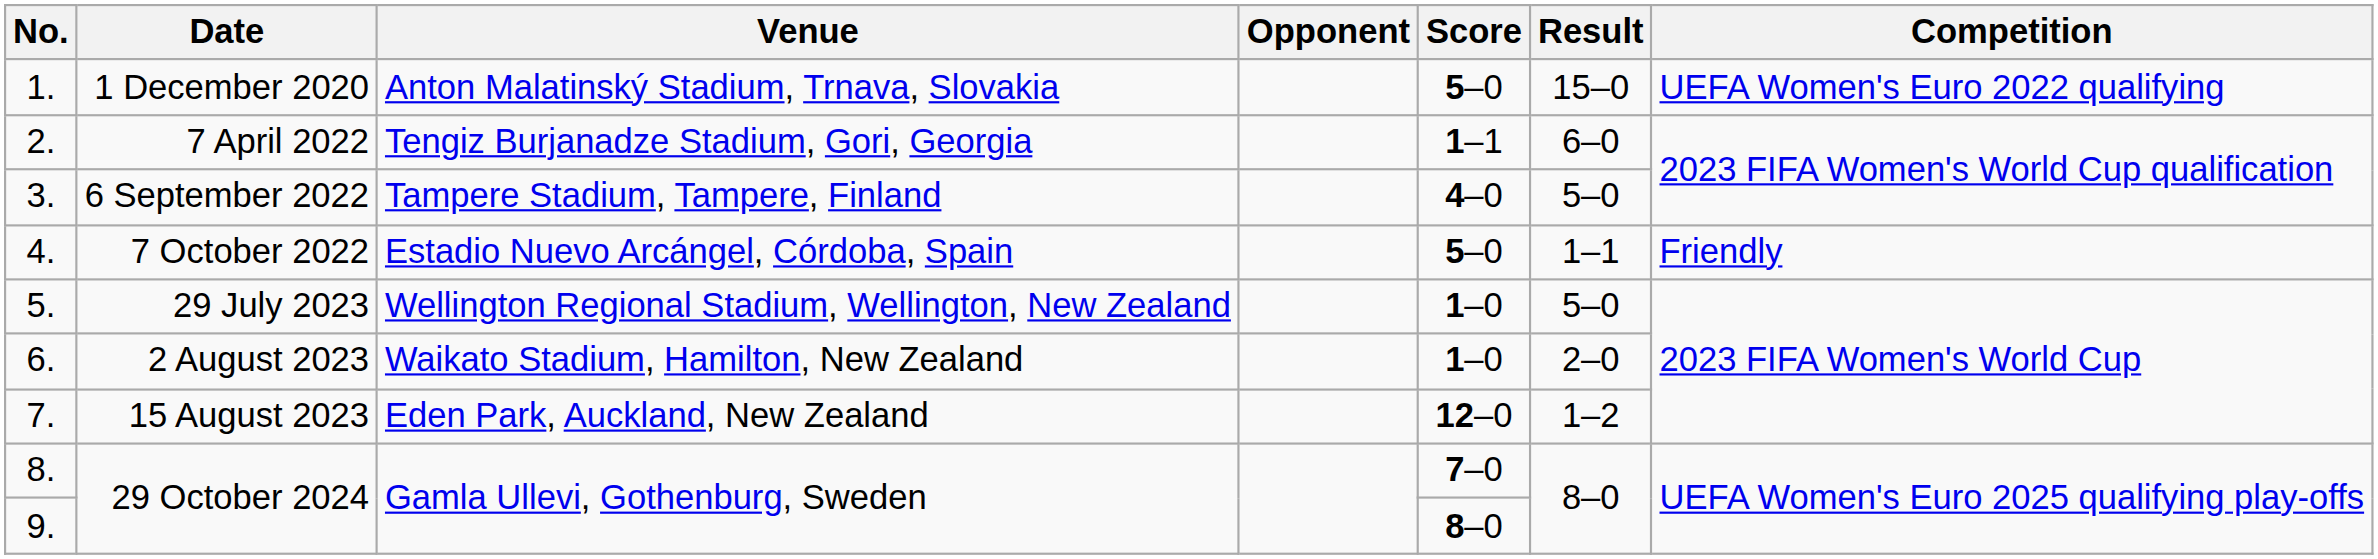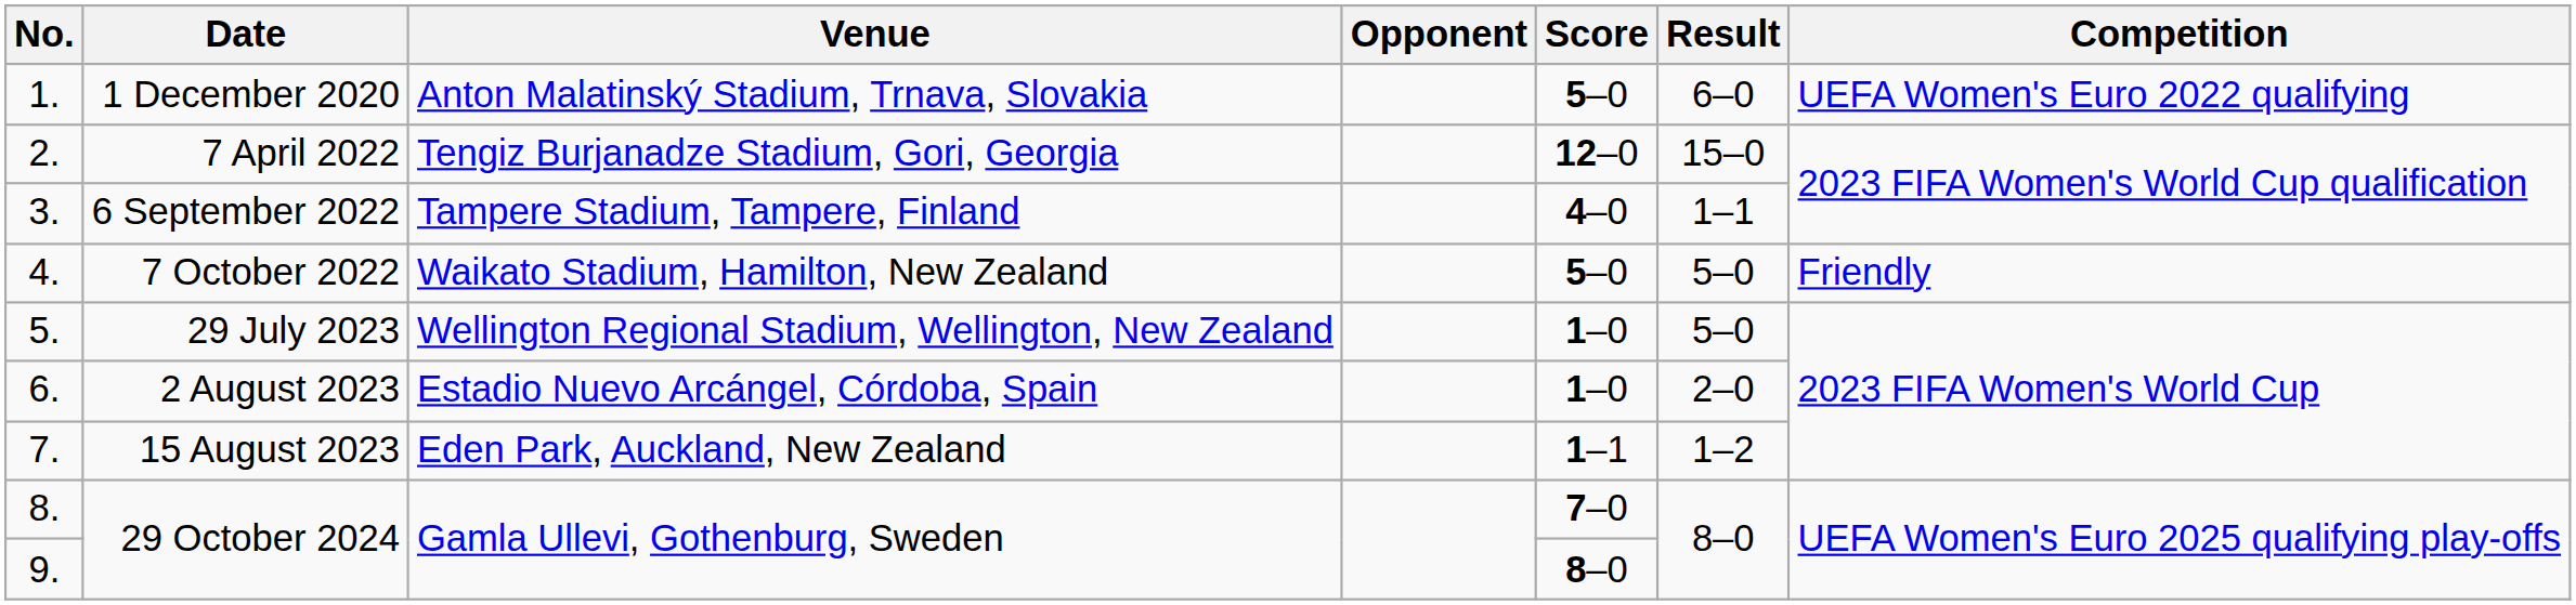1. | Result: 15–0 -> 6–0
2. | Score: 1–1 -> 12–0
2. | Result: 6–0 -> 15–0
3. | Result: 5–0 -> 1–1
4. | Venue: Estadio Nuevo Arcángel, Córdoba, Spain -> Waikato Stadium, Hamilton, New Zealand
4. | Result: 1–1 -> 5–0
6. | Venue: Waikato Stadium, Hamilton, New Zealand -> Estadio Nuevo Arcángel, Córdoba, Spain
7. | Score: 12–0 -> 1–1
